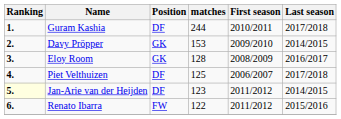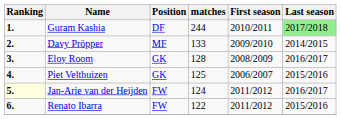Guram Kashia | Last season: no background -> lightgreen background
Davy Pröpper | Position: GK -> MF
Davy Pröpper | matches: 153 -> 133
Piet Velthuizen | Position: DF -> GK
Piet Velthuizen | Last season: 2017/2018 -> 2015/2016
Jan-Arie van der Heijden | Position: DF -> FW
Jan-Arie van der Heijden | matches: 123 -> 124
Jan-Arie van der Heijden | Last season: 2014/2015 -> 2016/2017
